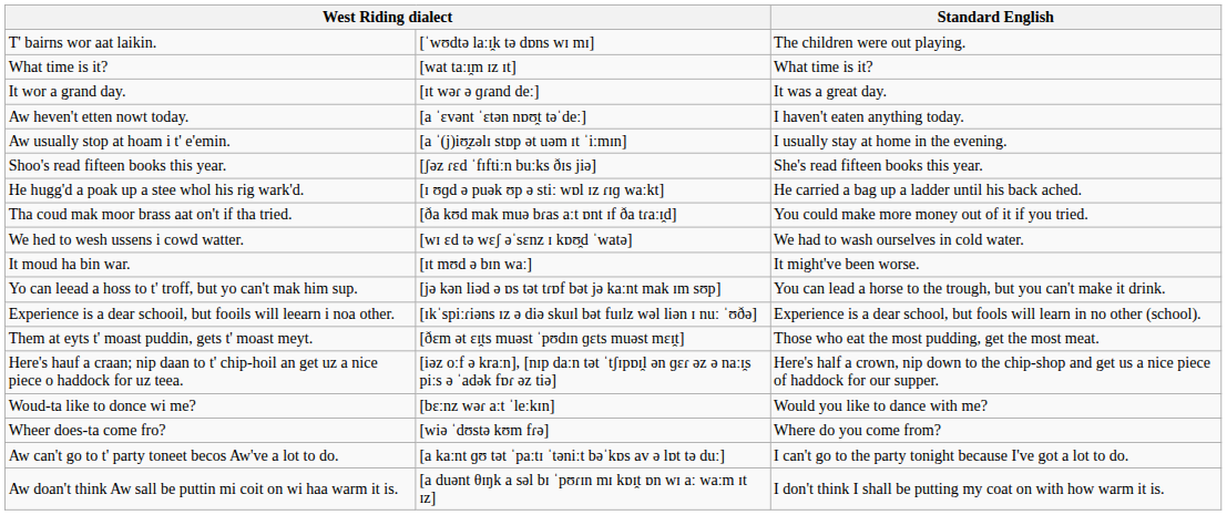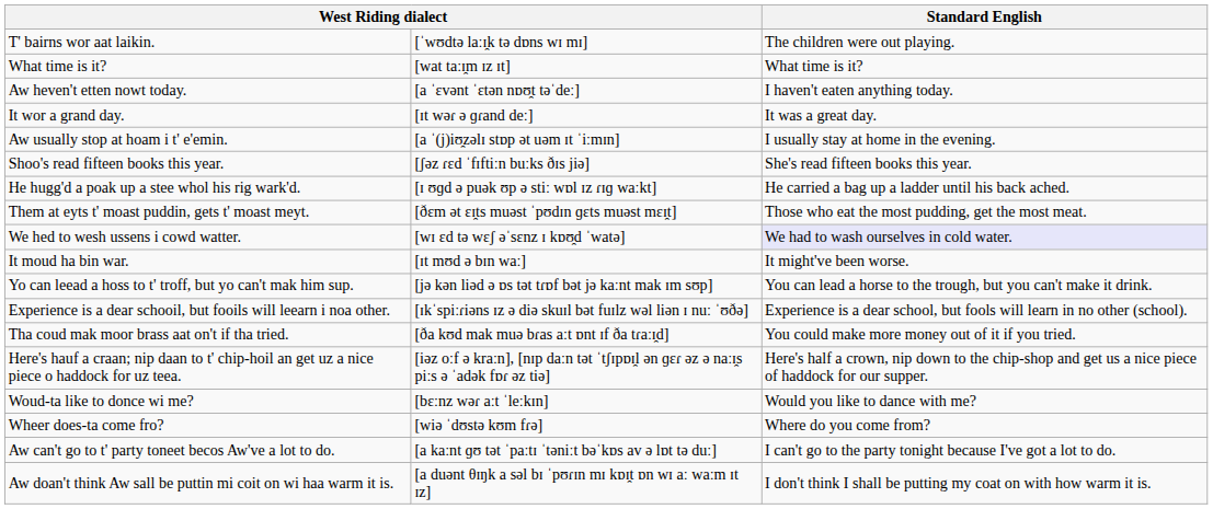rows swapped: It wor a grand day. <-> Aw heven't etten nowt today.
rows swapped: Tha coud mak moor brass aat on't if tha tried. <-> Them at eyts t' moast puddin, gets t' moast meyt.
We hed to wesh ussens i cowd watter. | Standard English: no background -> lavender background
